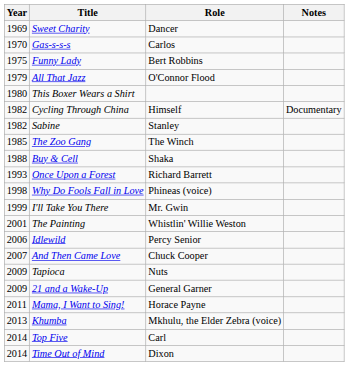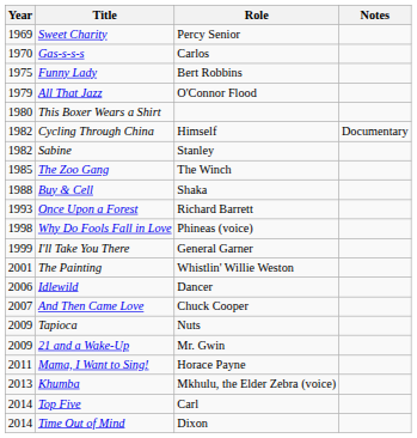Sweet Charity | Role: Dancer -> Percy Senior
I'll Take You There | Role: Mr. Gwin -> General Garner
Idlewild | Role: Percy Senior -> Dancer
21 and a Wake-Up | Role: General Garner -> Mr. Gwin
